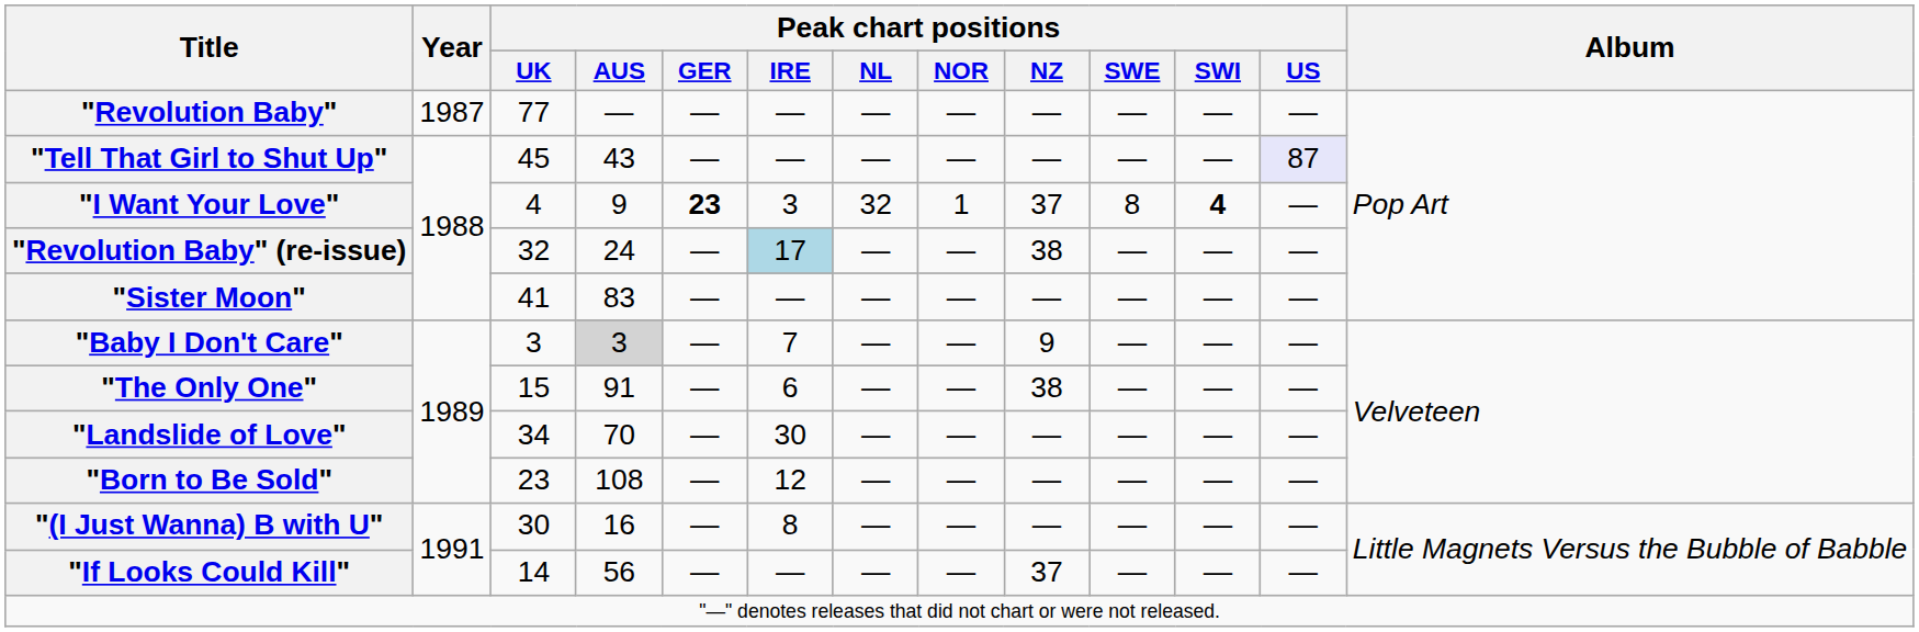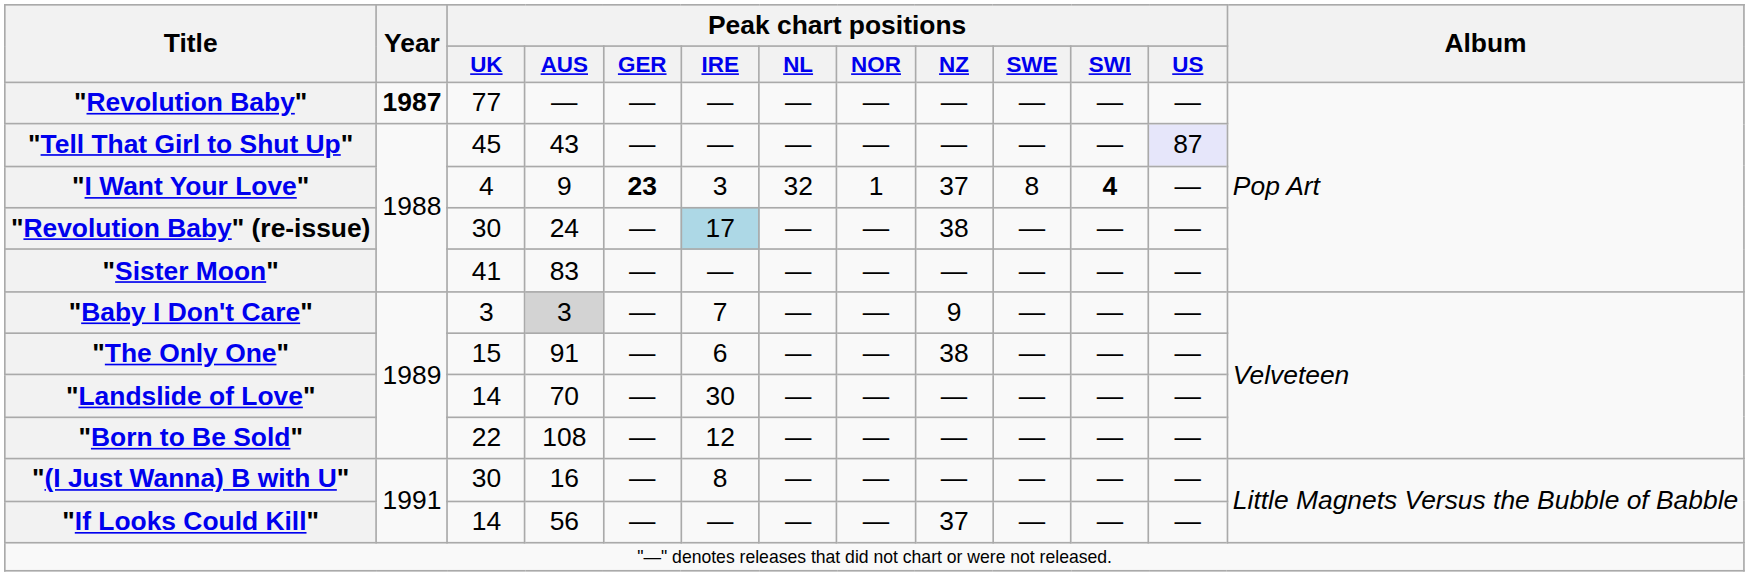"Revolution Baby" | Year: normal -> bold
"Revolution Baby" (re-issue) | Peak chart positions / UK: 32 -> 30
"Landslide of Love" | Peak chart positions / UK: 34 -> 14
"Born to Be Sold" | Peak chart positions / UK: 23 -> 22
